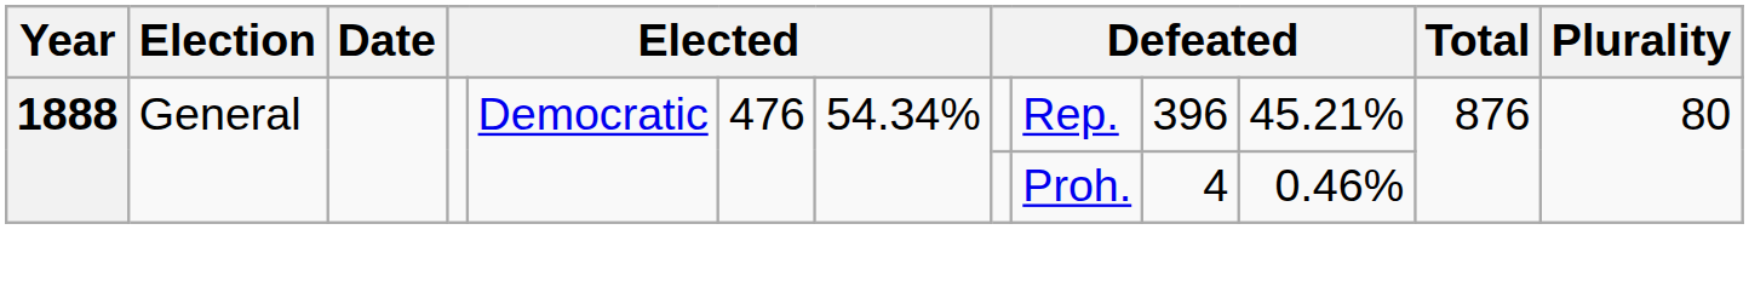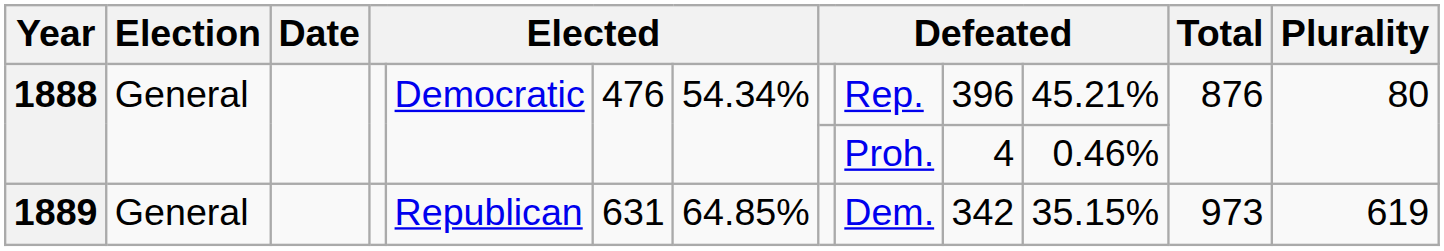+ row: 1889 | General | Republican | 631 | 64.85% | Dem. | 342 | 35.15% | 973 | 619
